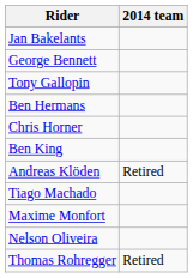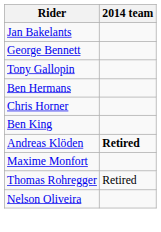Andreas Klöden | 2014 team: normal -> bold
- row: Tiago Machado
rows swapped: Nelson Oliveira <-> Thomas Rohregger
